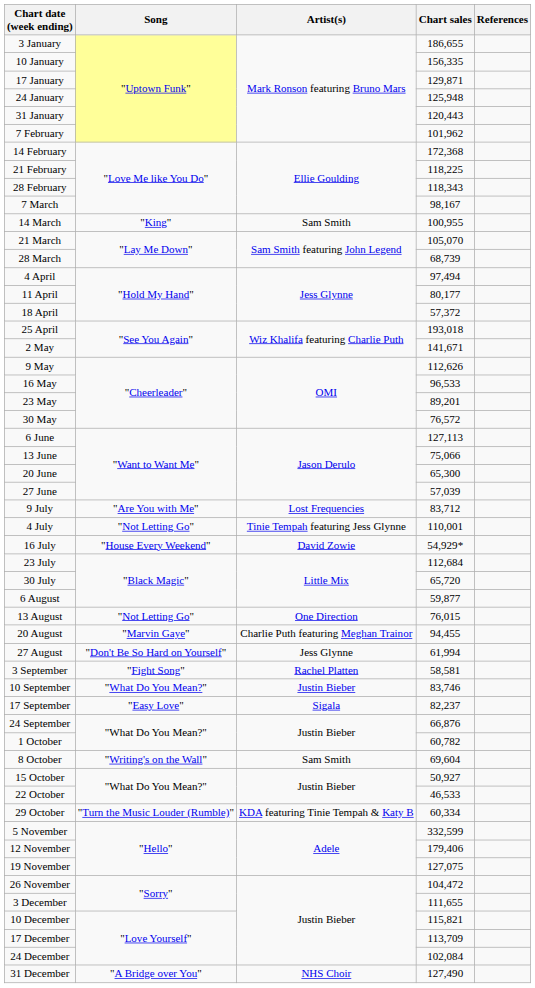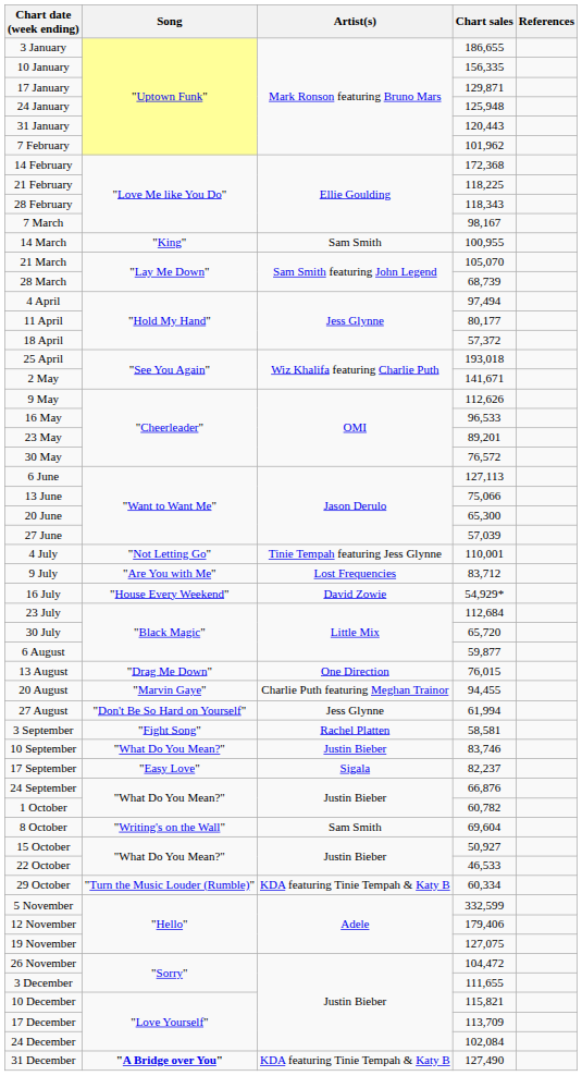rows swapped: 4 July <-> 9 July
13 August | Song: "Not Letting Go" -> "Drag Me Down"
31 December | Song: normal -> bold
31 December | Artist(s): NHS Choir -> KDA featuring Tinie Tempah & Katy B
